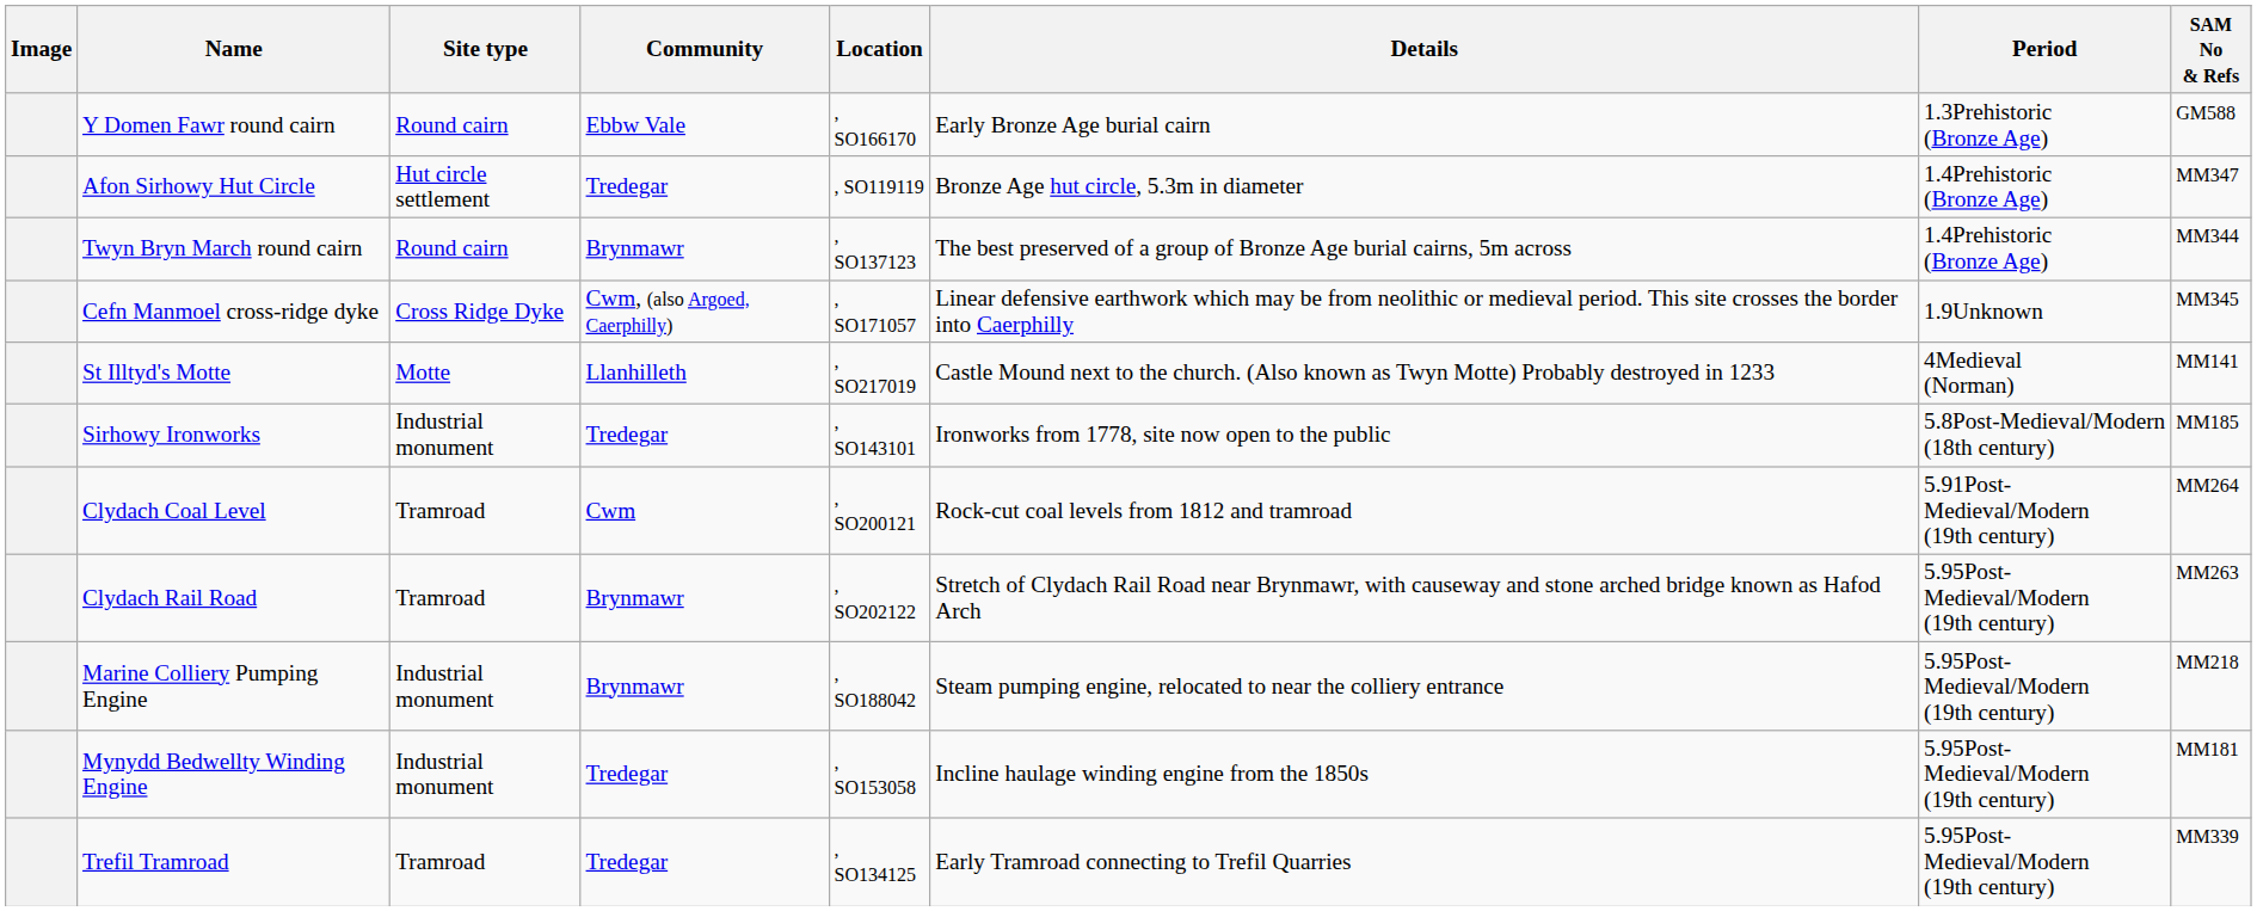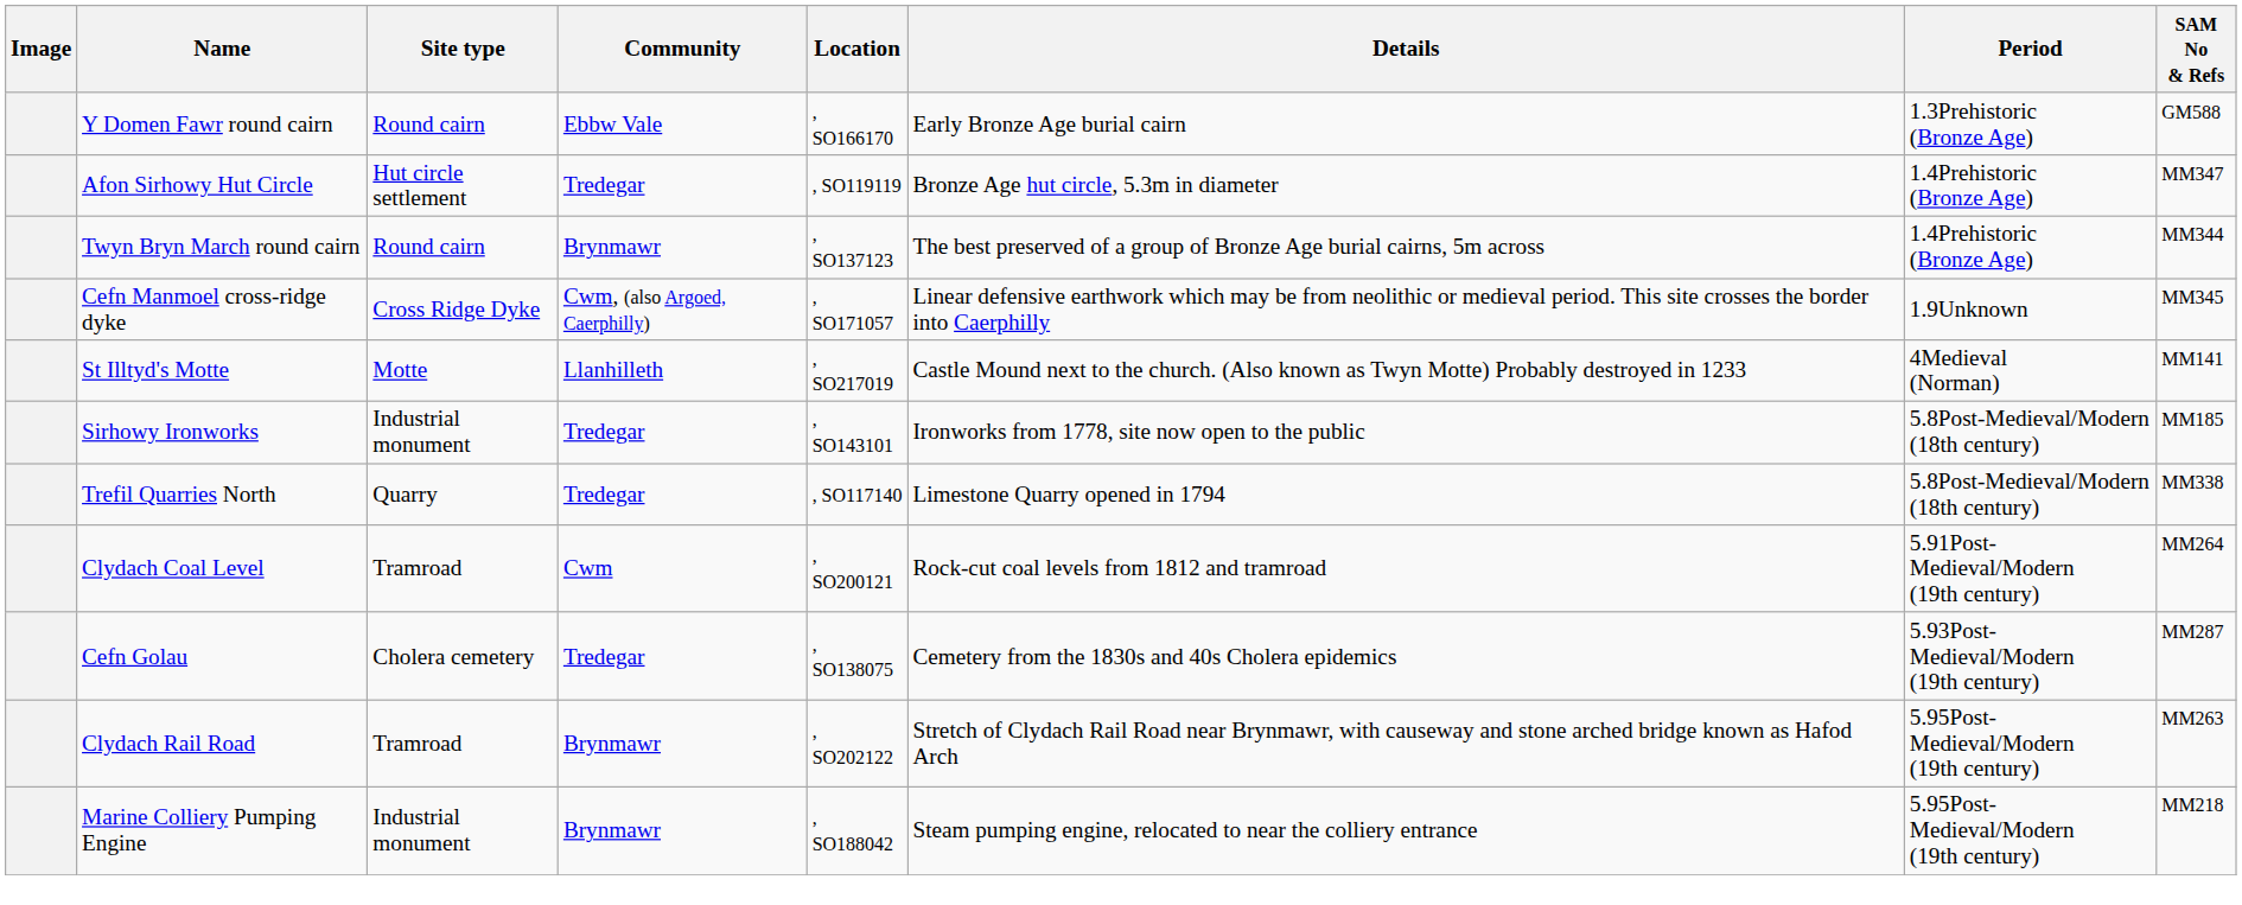+ row: Trefil Quarries North | Quarry | Tredegar | , SO117140 | Limestone Quarry opened in 1794 | 5.8Post-Medieval/Modern (18th century) | MM338
+ row: Cefn Golau | Cholera cemetery | Tredegar | , SO138075 | Cemetery from the 1830s and 40s Cholera epidemics | 5.93Post-Medieval/Modern (19th century) | MM287
- row: Mynydd Bedwellty Winding Engine | Industrial monument | Tredegar | , SO153058 | Incline haulage winding engine from the 1850s | 5.95Post-Medieval/Modern (19th century) | MM181
- row: Trefil Tramroad | Tramroad | Tredegar | , SO134125 | Early Tramroad connecting to Trefil Quarries | 5.95Post-Medieval/Modern (19th century) | MM339
